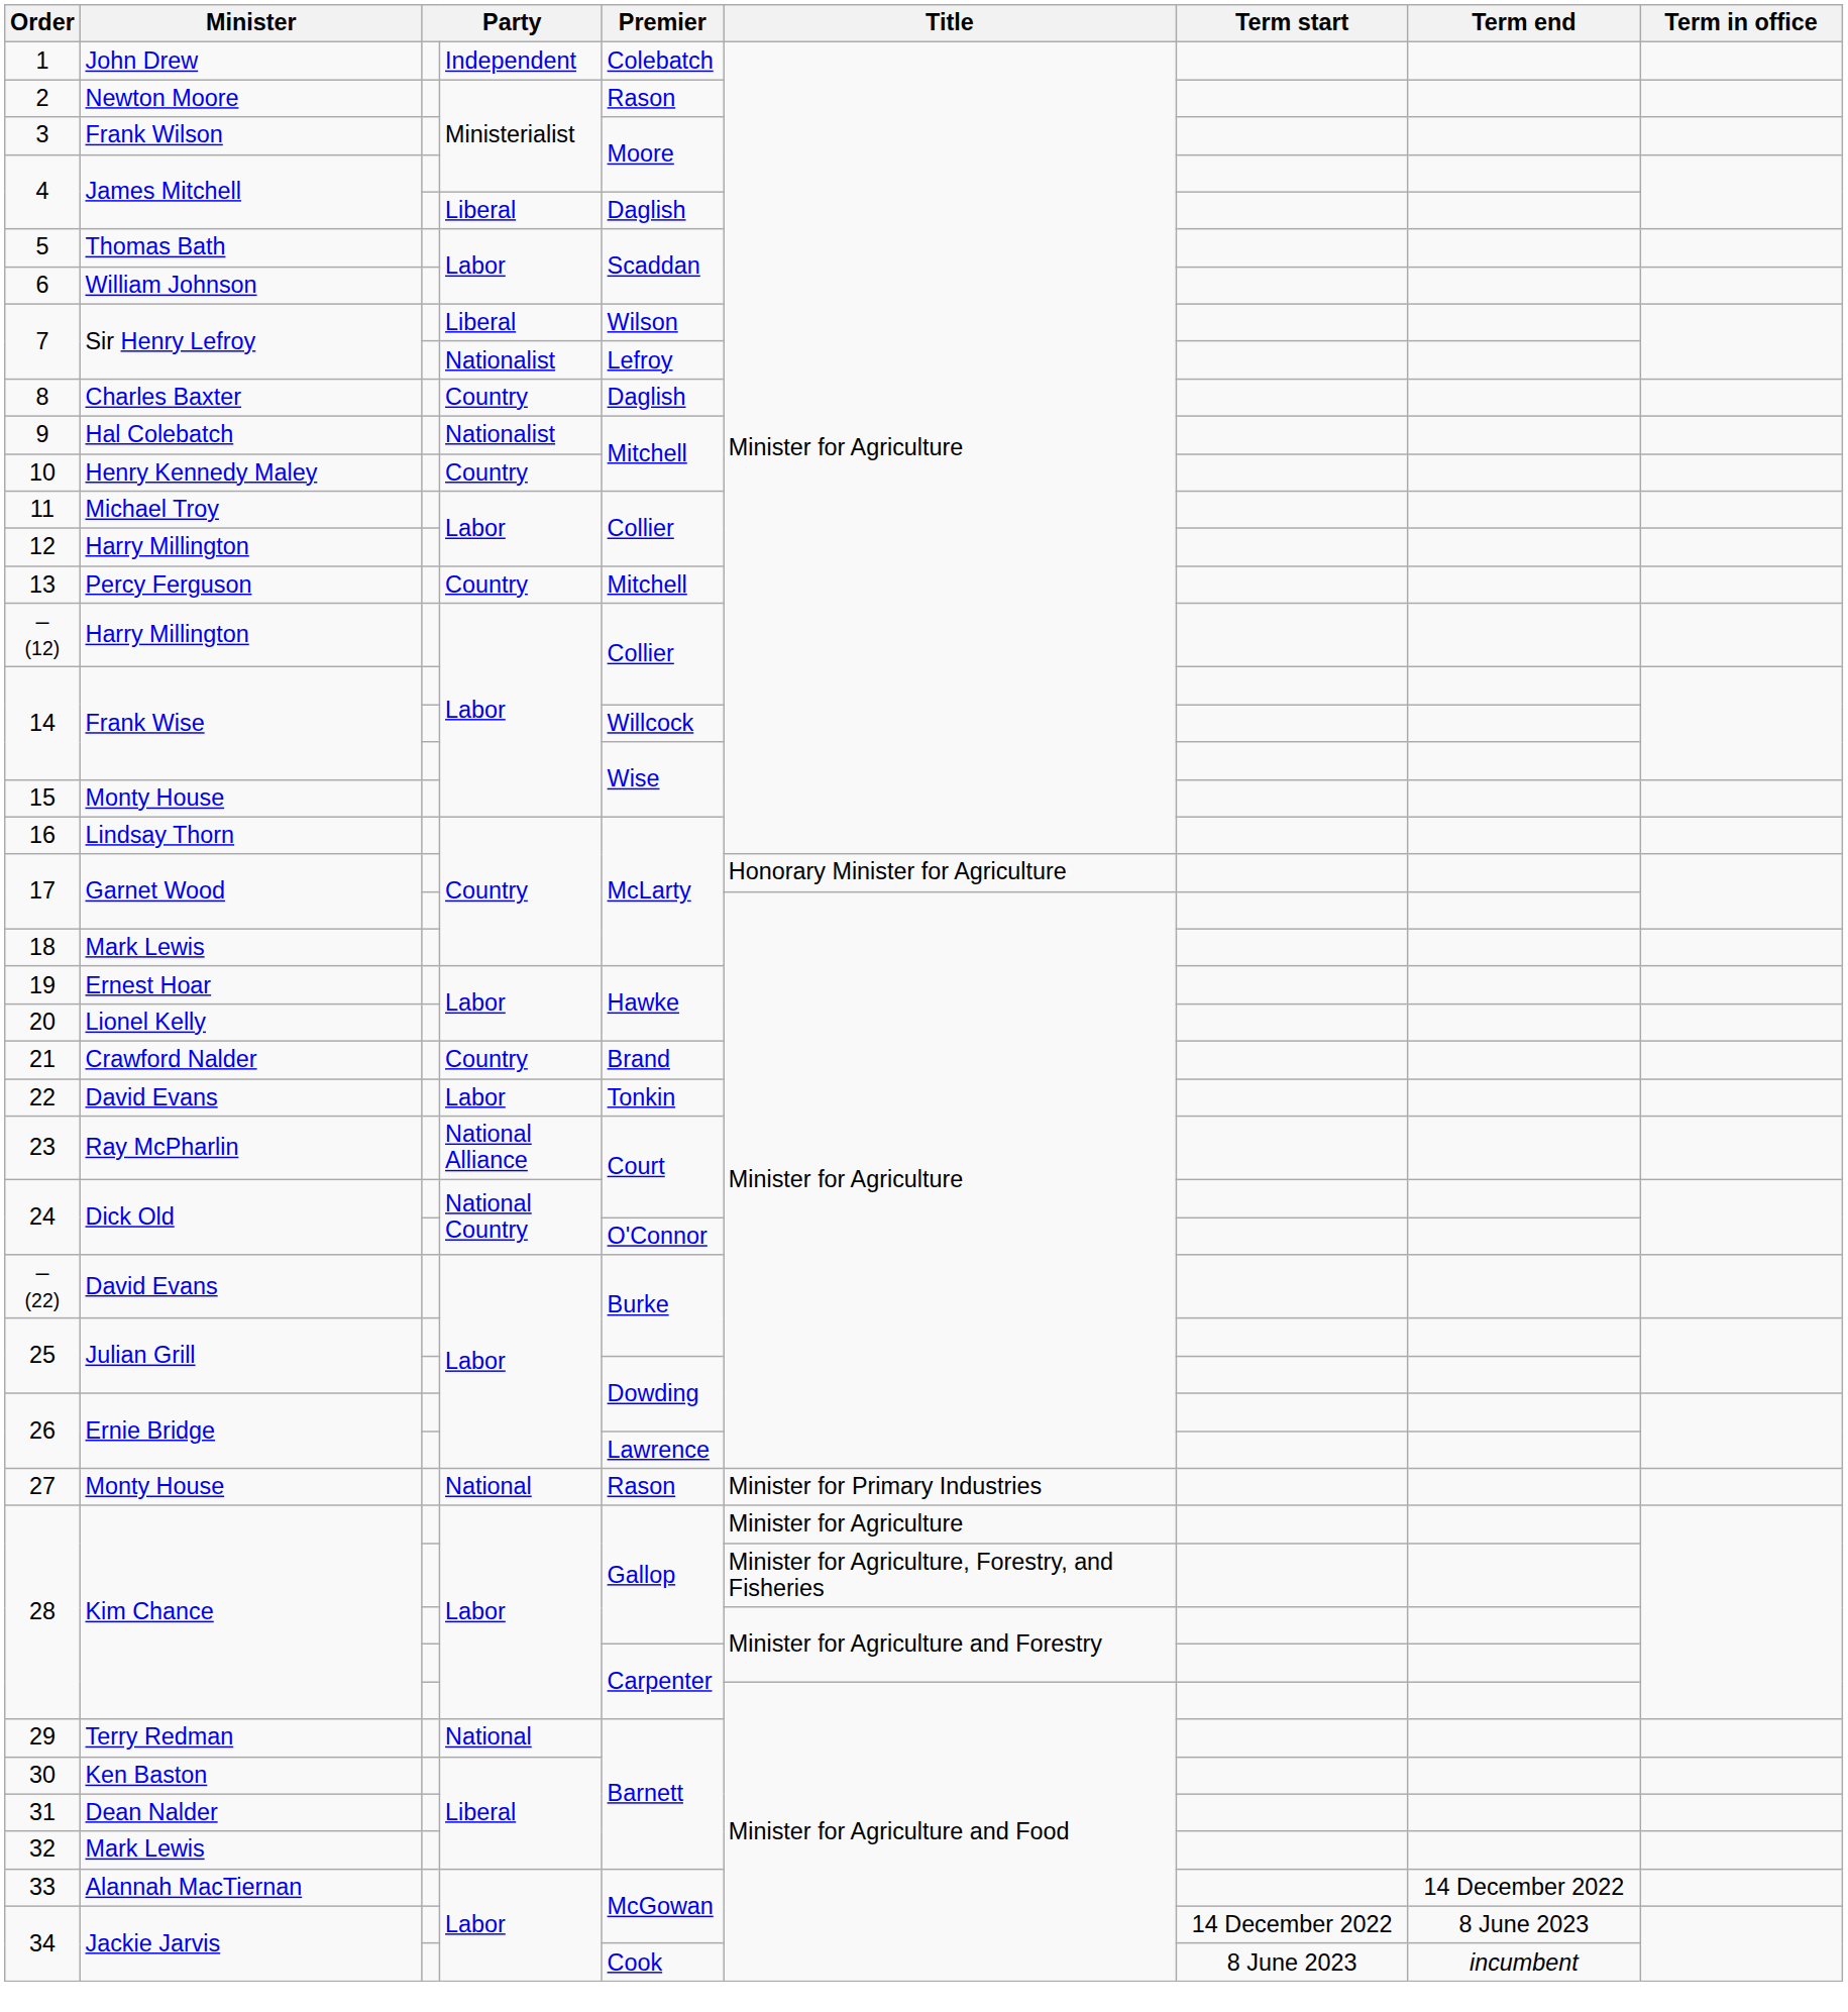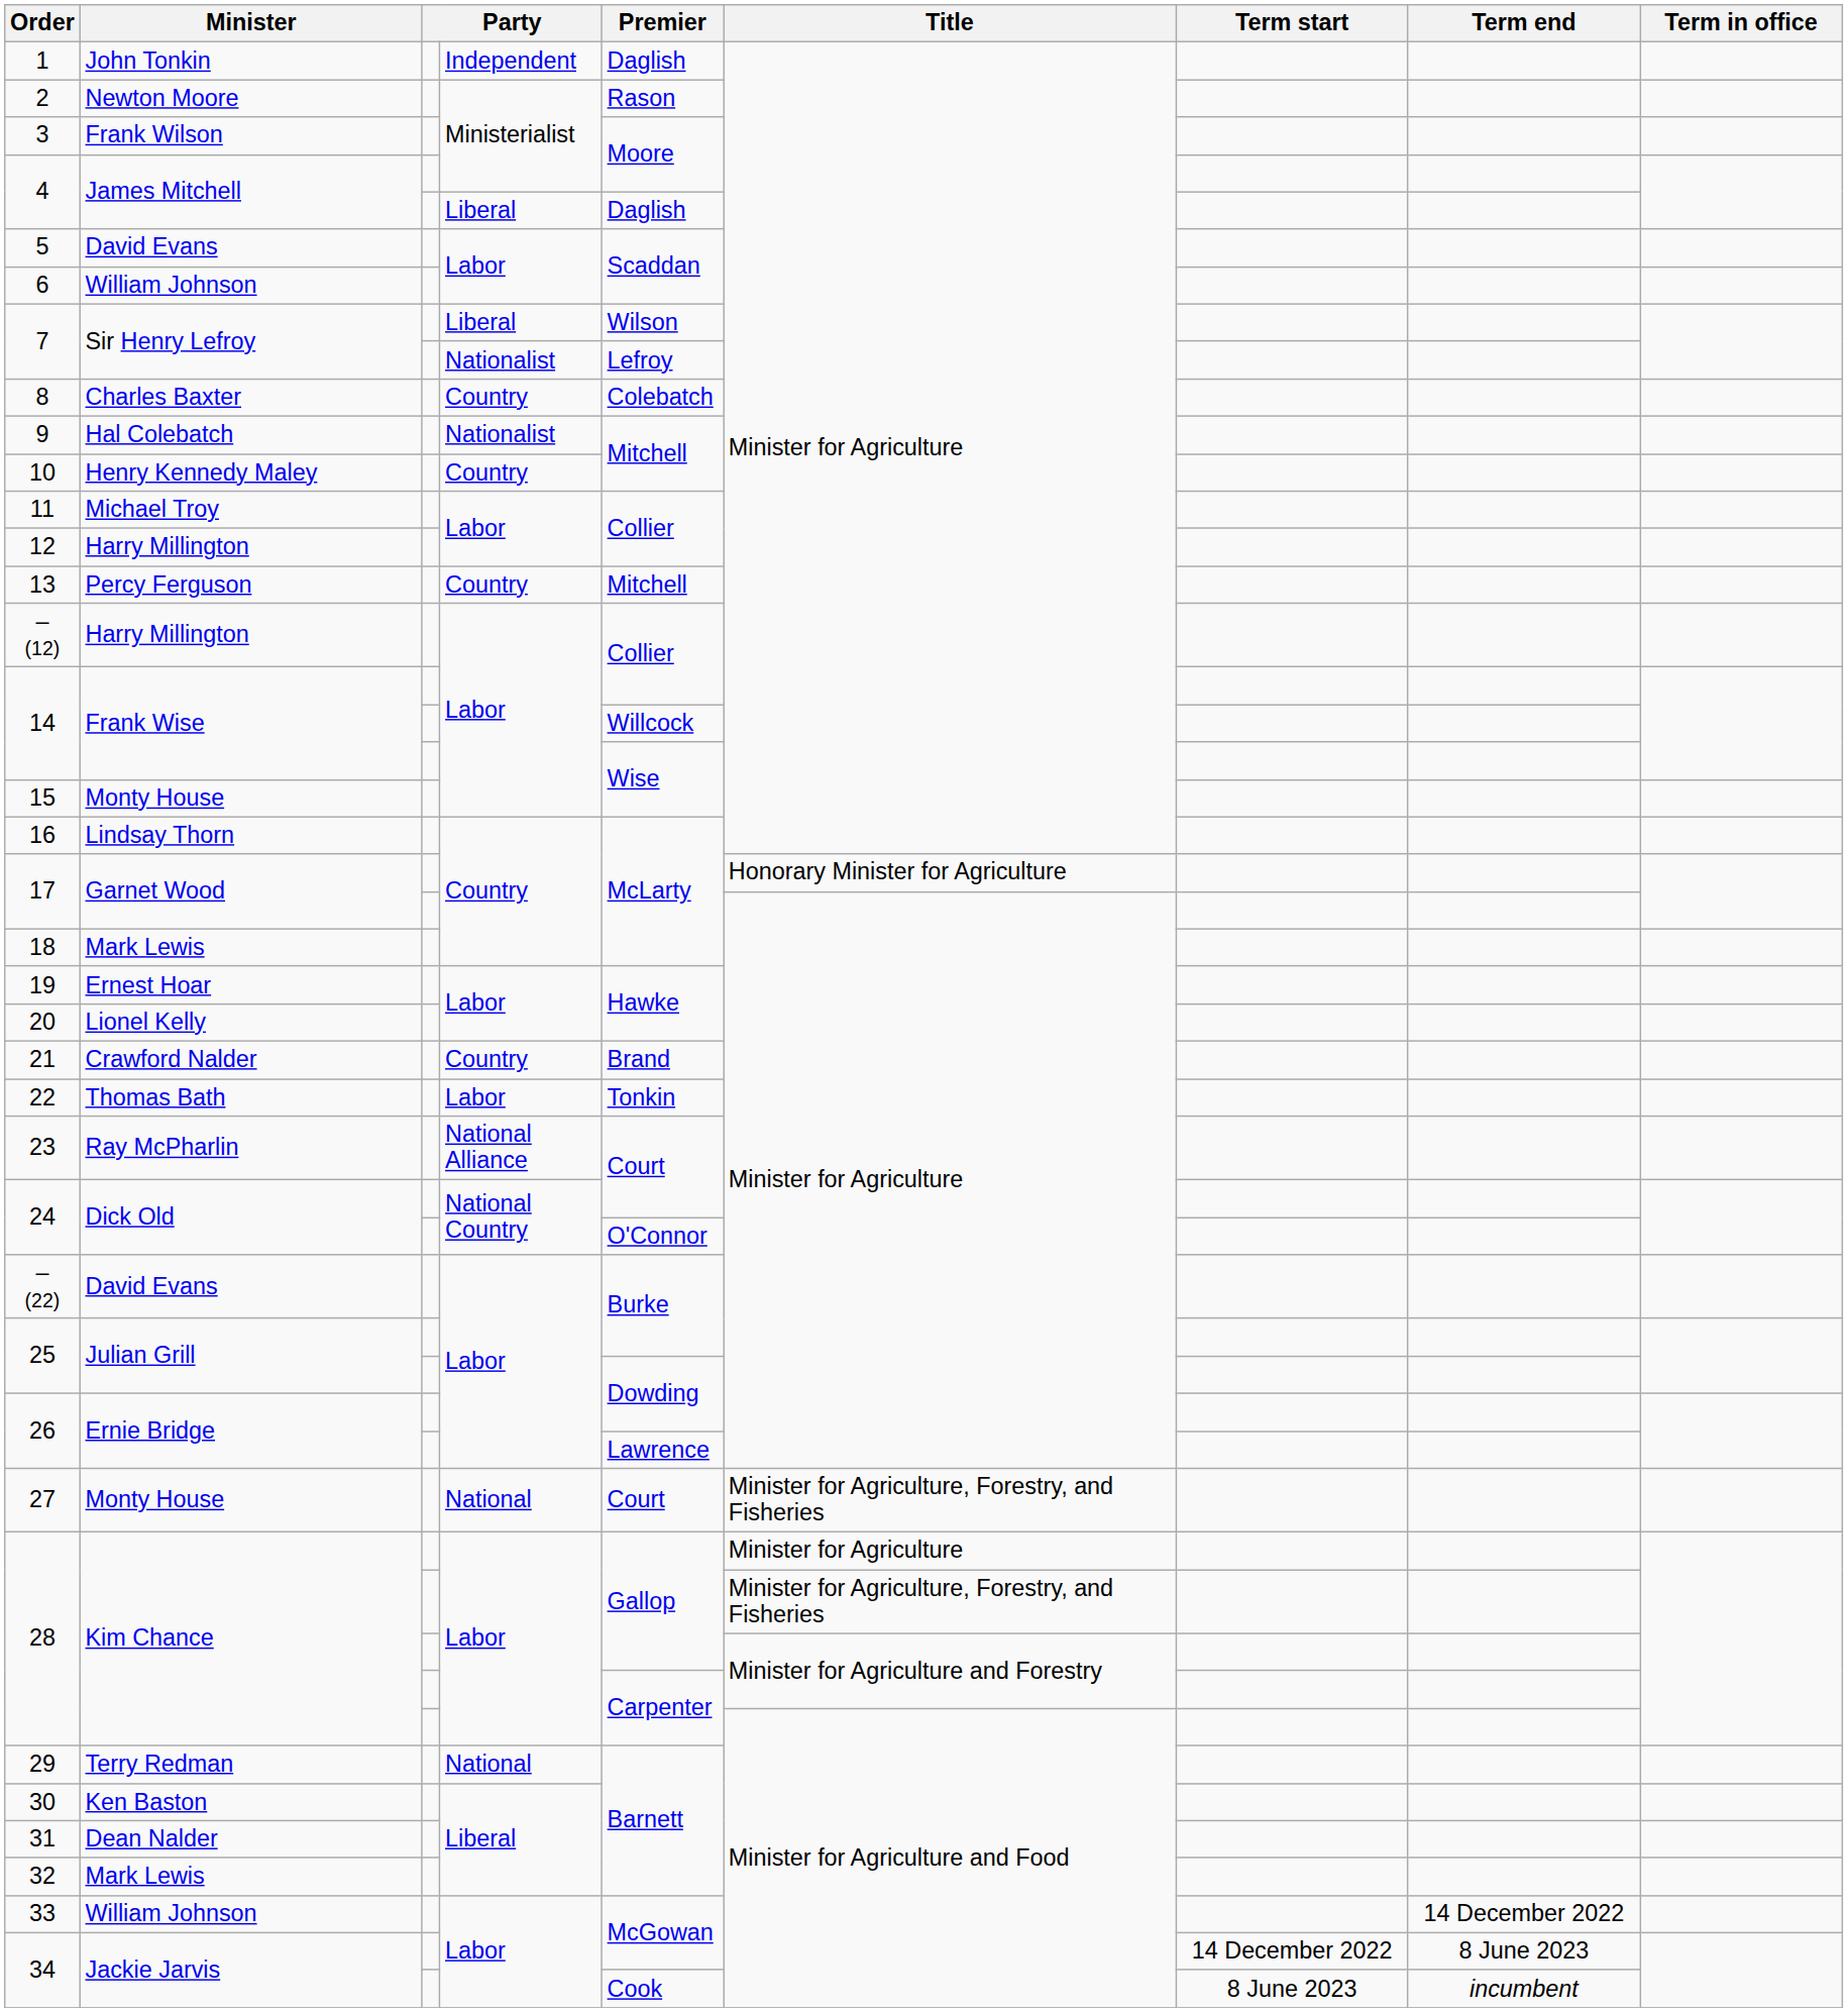1 | Minister: John Drew -> John Tonkin
1 | Premier: Colebatch -> Daglish
5 | Minister: Thomas Bath -> David Evans
8 | Premier: Daglish -> Colebatch
22 | Minister: David Evans -> Thomas Bath
27 | Premier: Rason -> Court
27 | Title: Minister for Primary Industries -> Minister for Agriculture, Forestry, and Fisheries
33 | Minister: Alannah MacTiernan -> William Johnson
